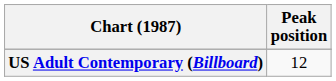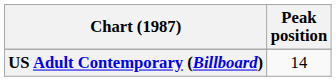US Adult Contemporary (Billboard) | Peak position: 12 -> 14
